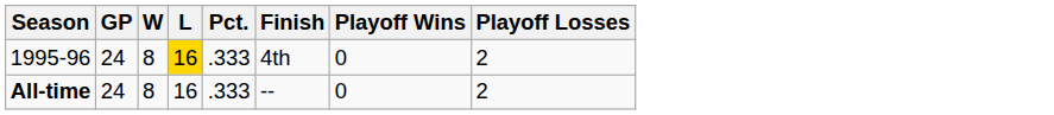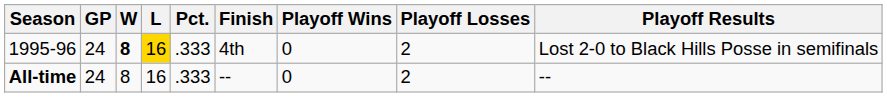+ column: Playoff Results | Lost 2-0 to Black Hills Posse in semifinals | --
1995-96 | W: normal -> bold
